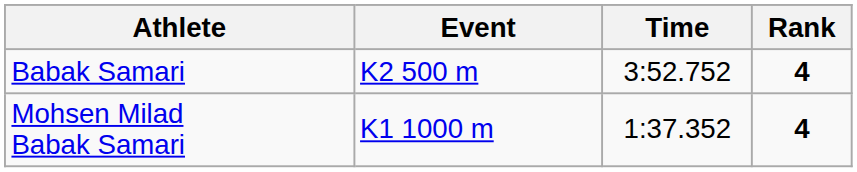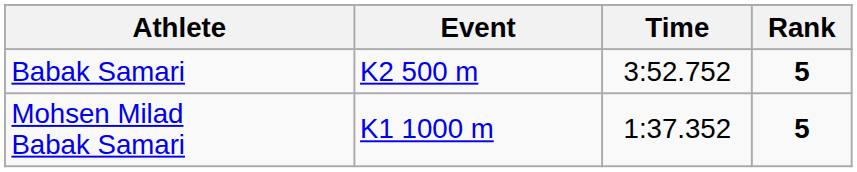Babak Samari | Rank: 4 -> 5
Mohsen Milad Babak Samari | Rank: 4 -> 5
